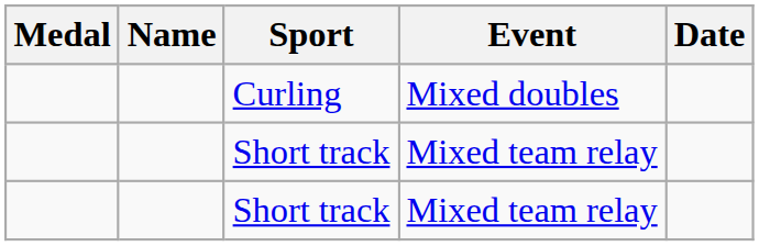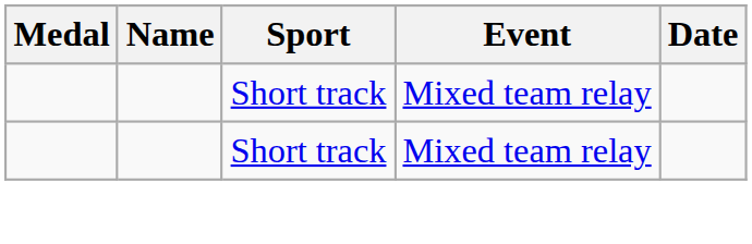- row: Curling | Mixed doubles
